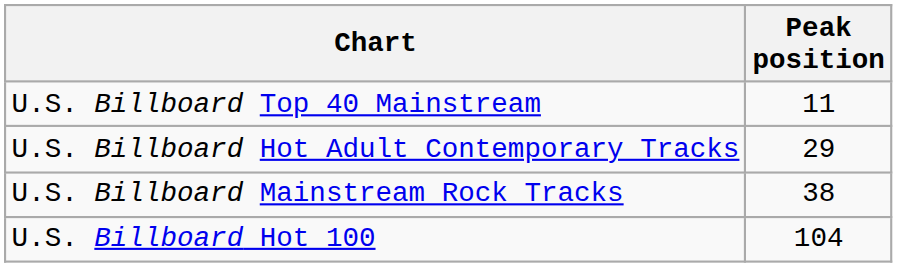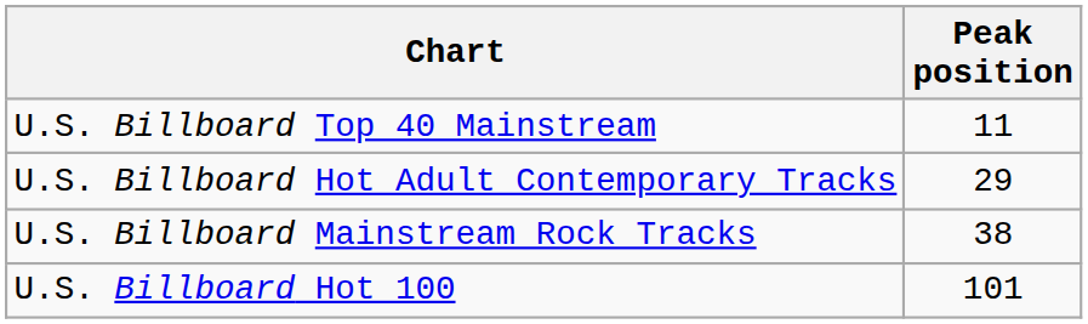U.S. Billboard Hot 100 | Peak position: 104 -> 101
